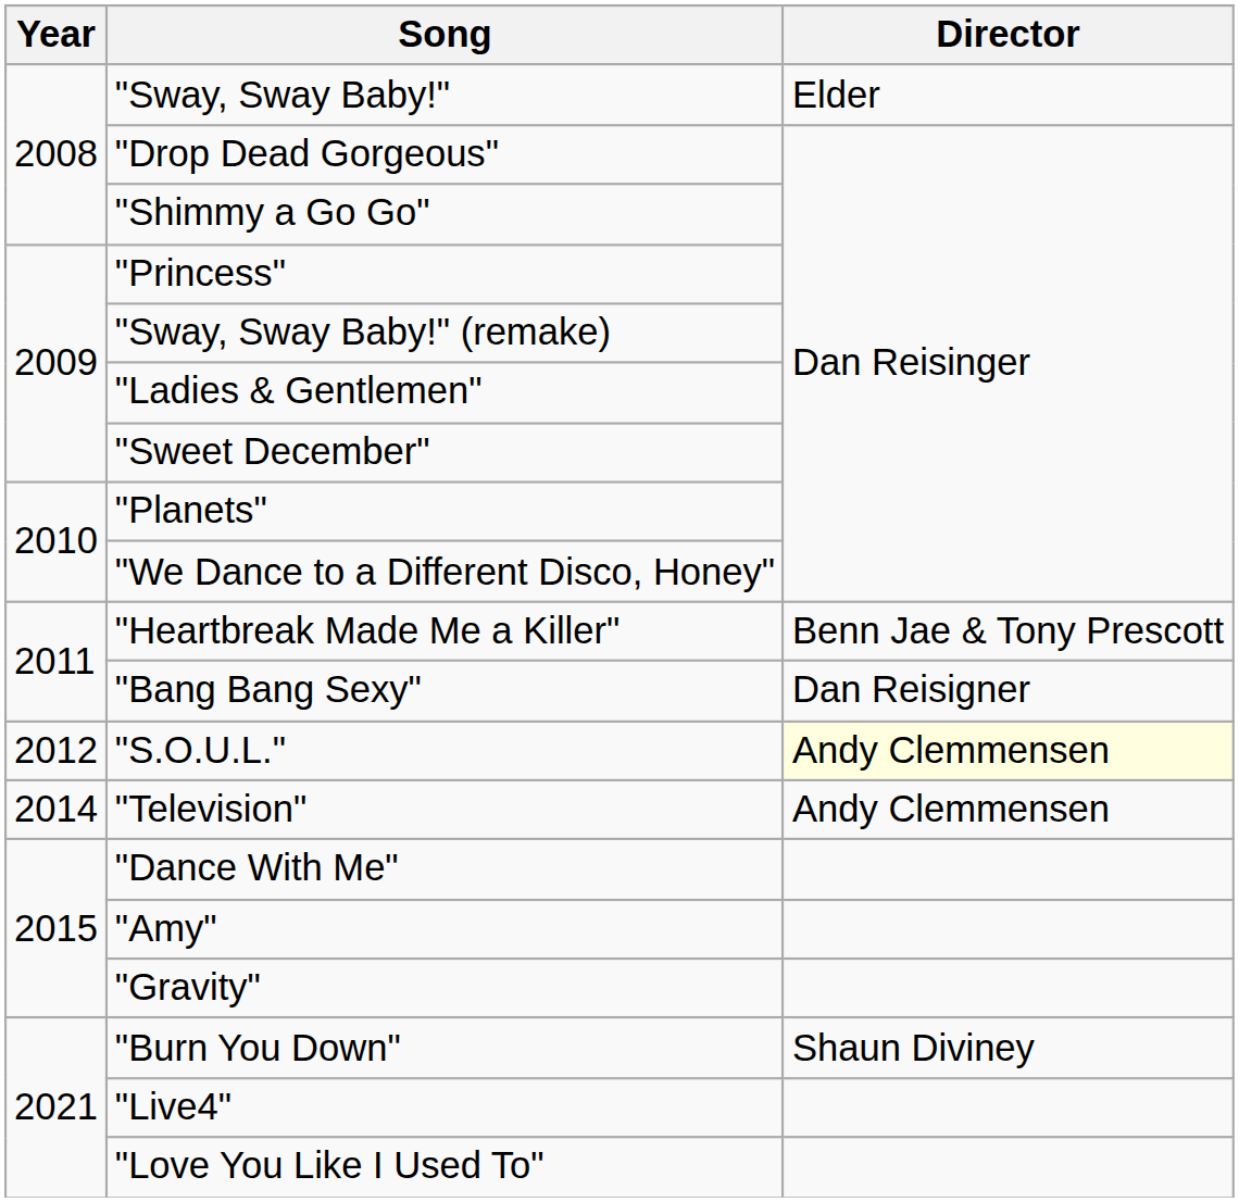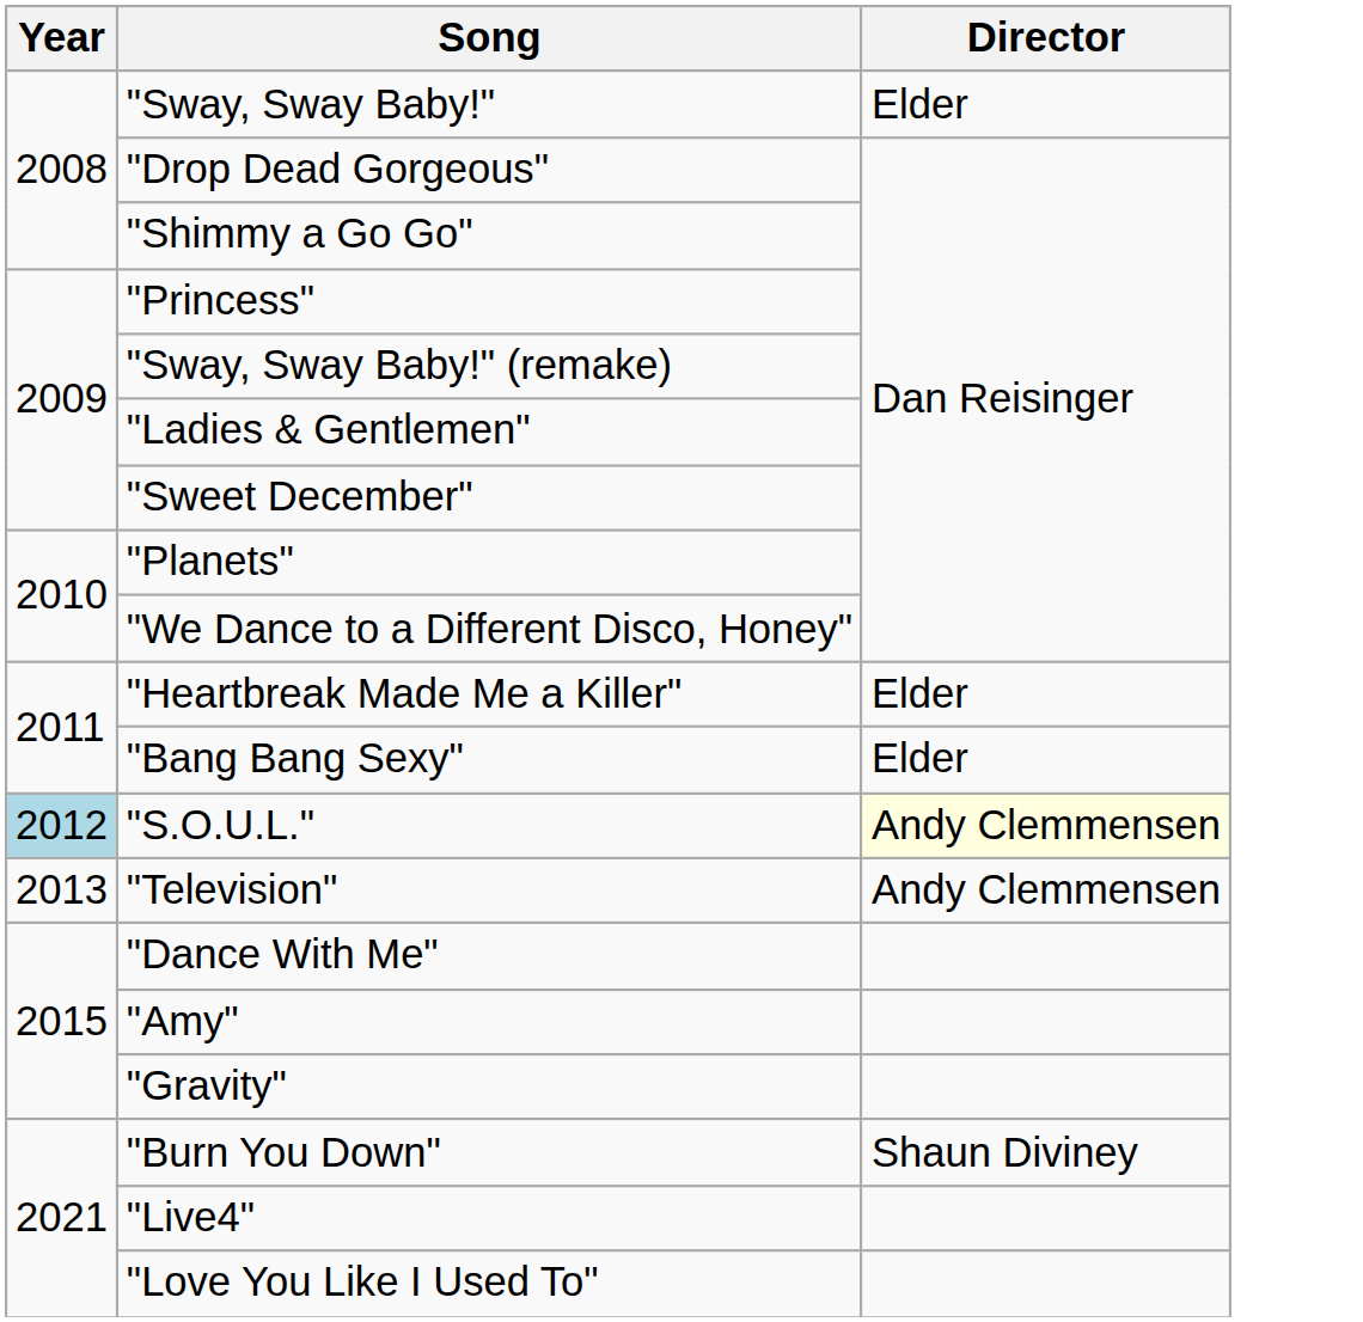"Heartbreak Made Me a Killer" | Director: Benn Jae & Tony Prescott -> Elder
"Bang Bang Sexy" | Director: Dan Reisigner -> Elder
"S.O.U.L." | Year: no background -> lightblue background
"Television" | Year: 2014 -> 2013
